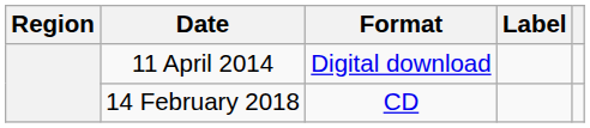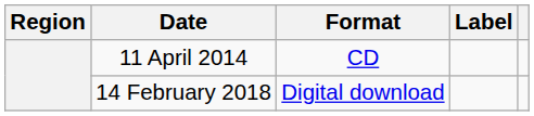11 April 2014 | Format: Digital download -> CD
14 February 2018 | Format: CD -> Digital download
